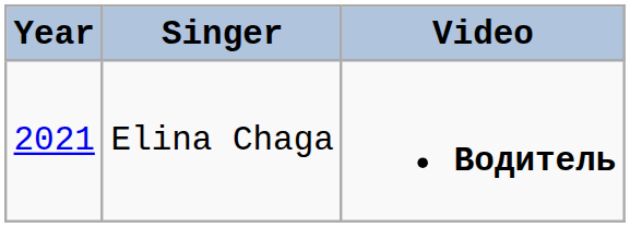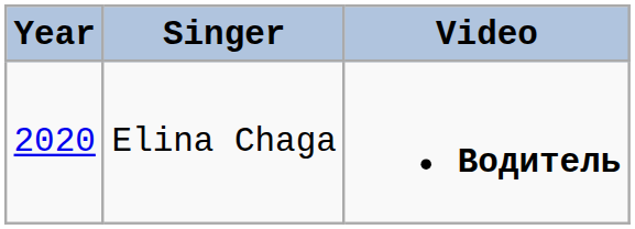Elina Chaga | Year: 2021 -> 2020
